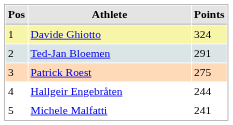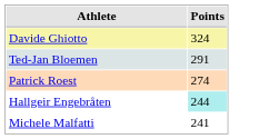- column: Pos | 1 | 2 | 3 | 4 | 5
Patrick Roest | Points: 275 -> 274
Hallgeir Engebråten | Points: no background -> paleturquoise background
